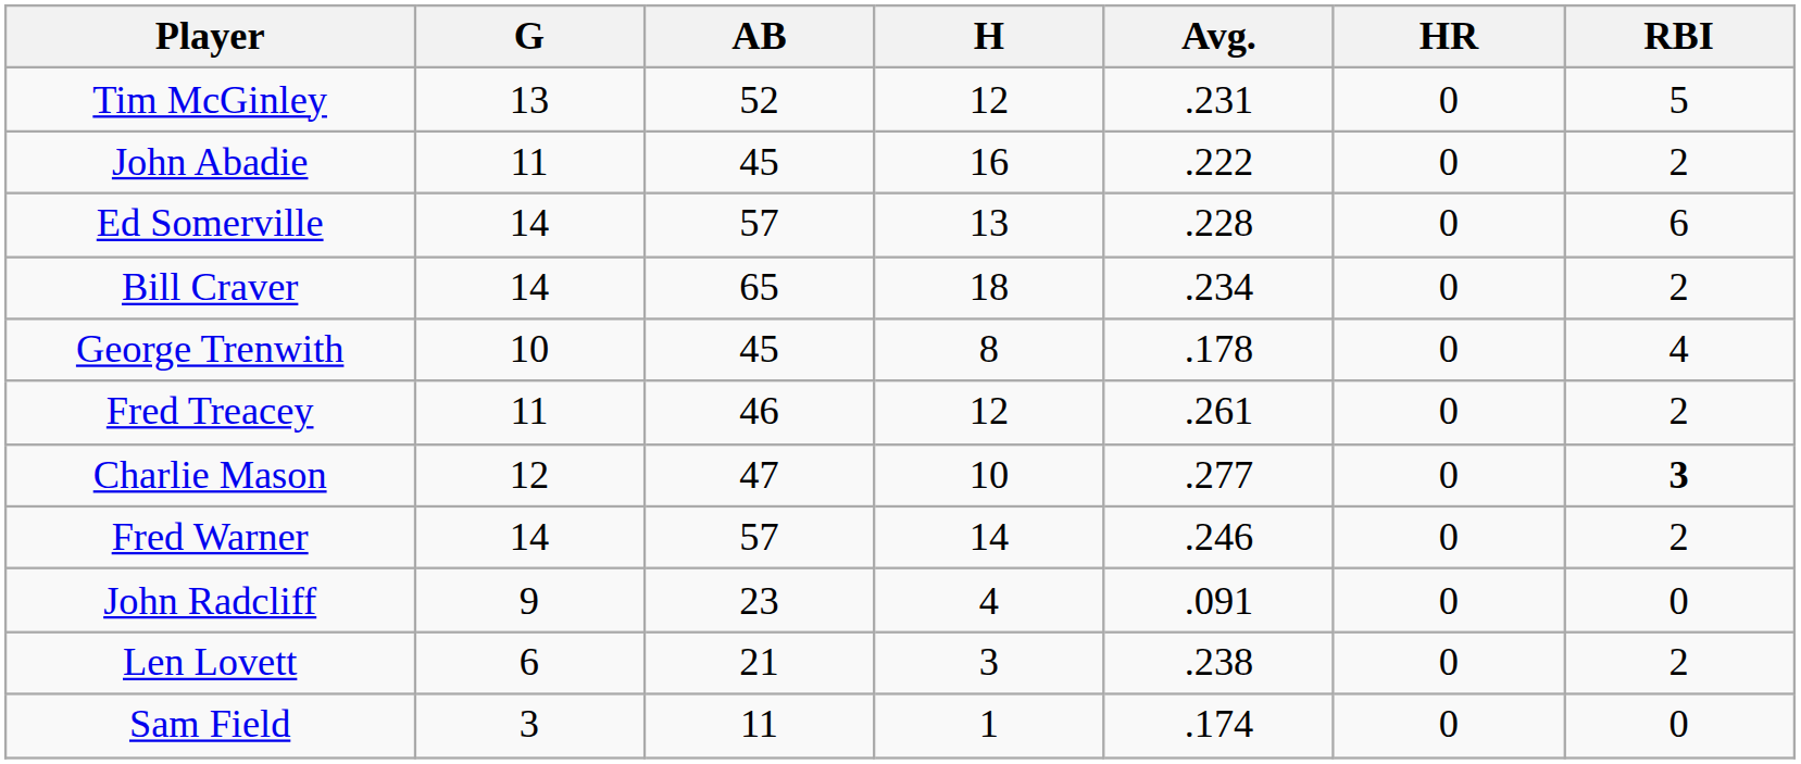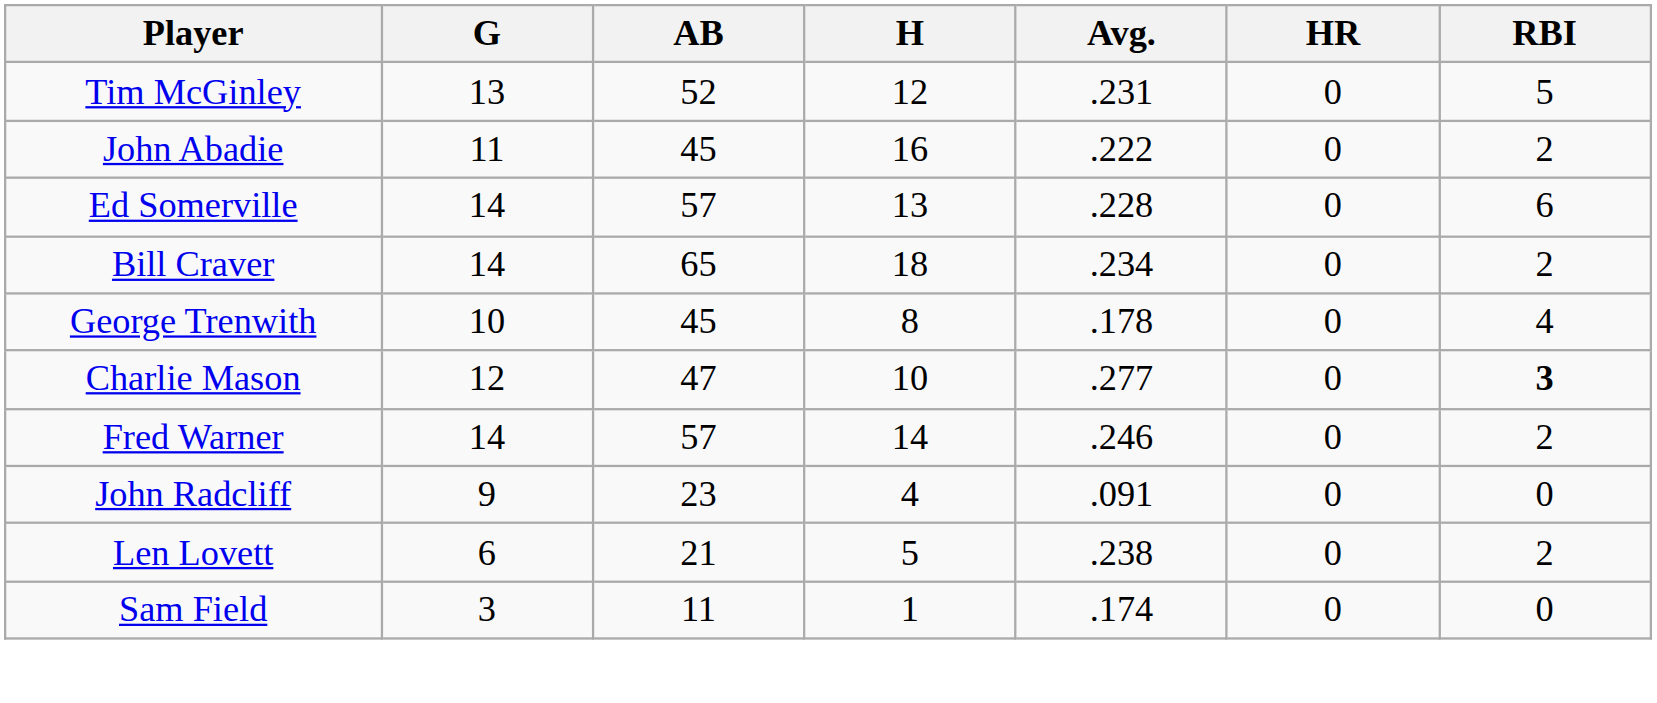- row: Fred Treacey | 11 | 46 | 12 | .261 | 0 | 2
Len Lovett | H: 3 -> 5
